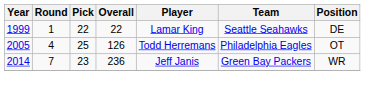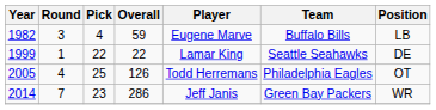+ row: 1982 | 3 | 4 | 59 | Eugene Marve | Buffalo Bills | LB
2014 | Overall: 236 -> 286
